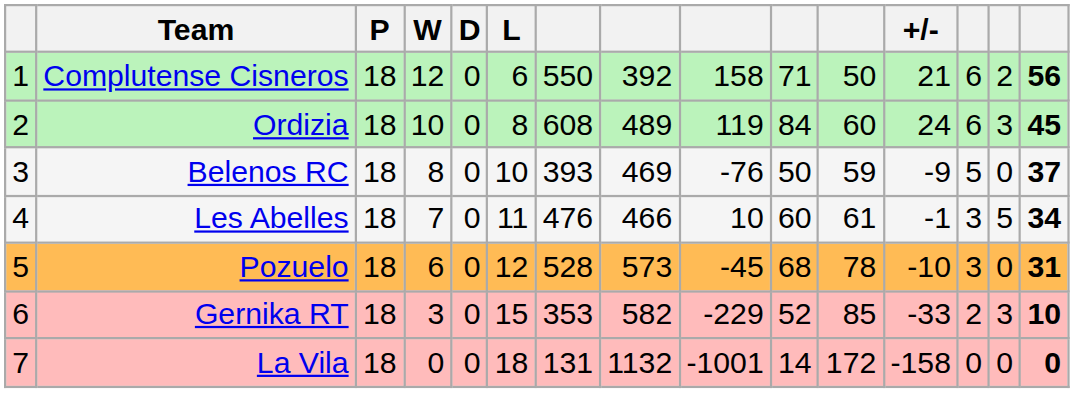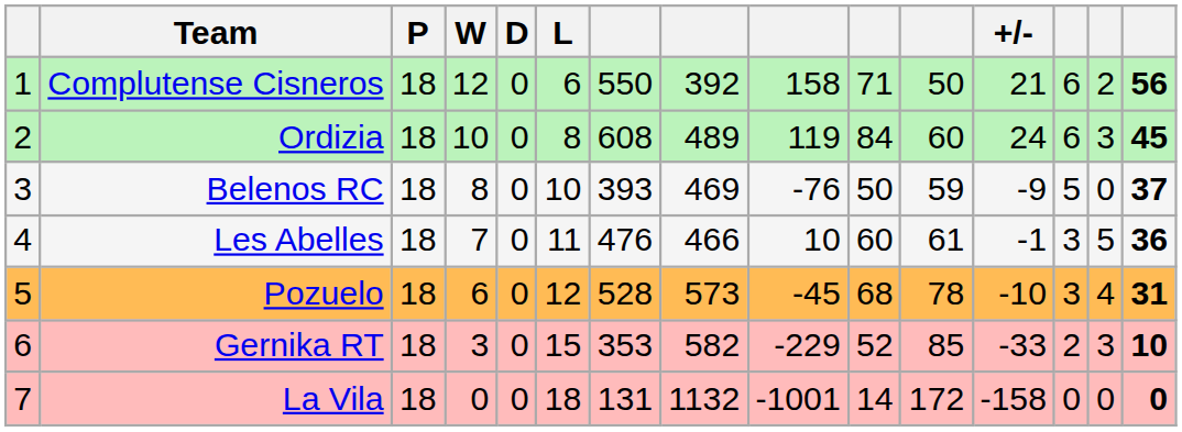Les Abelles | column 15: 34 -> 36
Pozuelo | column 14: 0 -> 4
